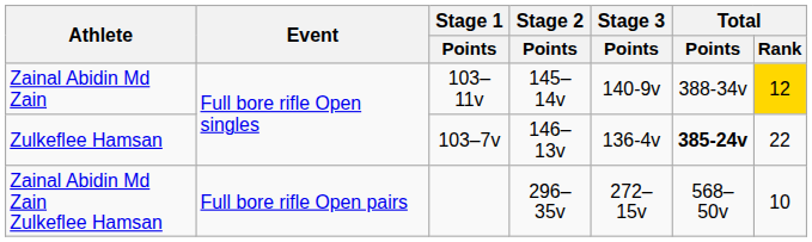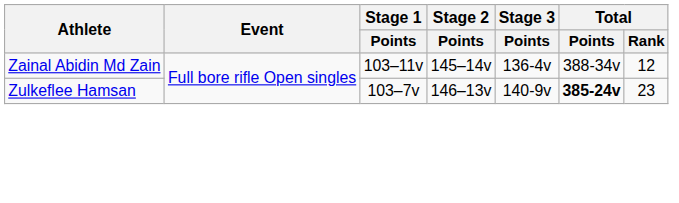Zainal Abidin Md Zain | Stage 3 / Points: 140-9v -> 136-4v
Zainal Abidin Md Zain | Total / Rank: gold background -> no background
Zulkeflee Hamsan | Stage 3 / Points: 136-4v -> 140-9v
Zulkeflee Hamsan | Total / Rank: 22 -> 23
- row: Zainal Abidin Md Zain Zulkeflee Hamsan | Full bore rifle Open pairs | 296–35v | 272–15v | 568–50v | 10
